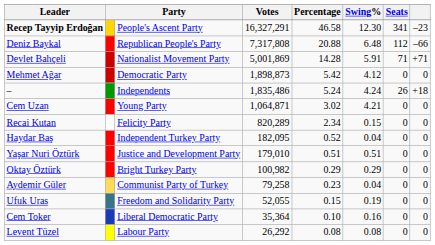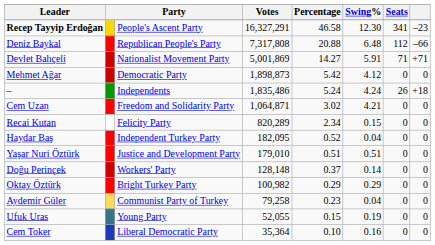Devlet Bahçeli | Percentage: 14.28 -> 14.27
Cem Uzan | column 3: Young Party -> Freedom and Solidarity Party
+ row: Doğu Perinçek | Workers' Party | 128,148 | 0.37 | 0.14 | 0 | 0
Ufuk Uras | column 3: Freedom and Solidarity Party -> Young Party
- row: Levent Tüzel | Labour Party | 26,292 | 0.08 | 0.08 | 0 | 0
